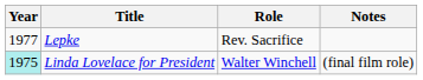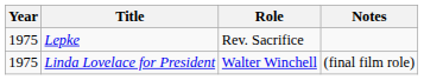Lepke | Year: 1977 -> 1975
Linda Lovelace for President | Year: paleturquoise background -> no background
